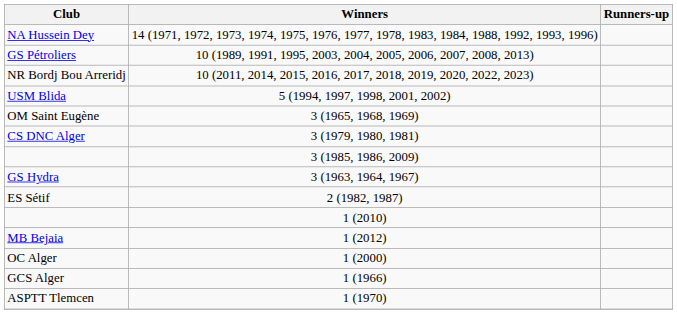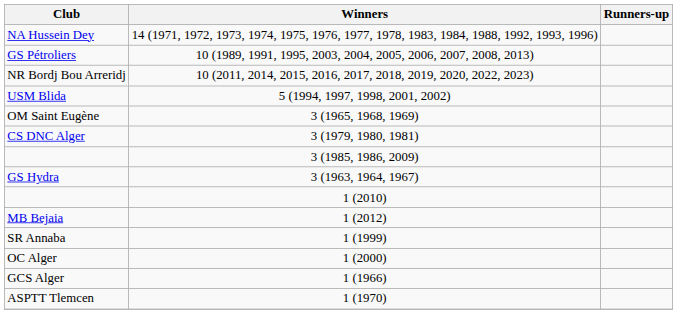- row: ES Sétif | 2 (1982, 1987)
+ row: SR Annaba | 1 (1999)
